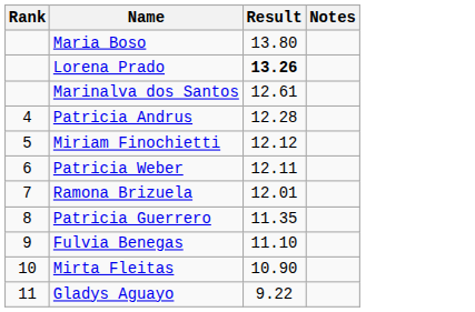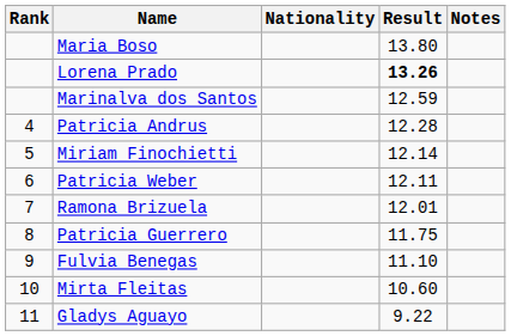+ column: Nationality
Marinalva dos Santos | Result: 12.61 -> 12.59
Miriam Finochietti | Result: 12.12 -> 12.14
Patricia Guerrero | Result: 11.35 -> 11.75
Mirta Fleitas | Result: 10.90 -> 10.60
